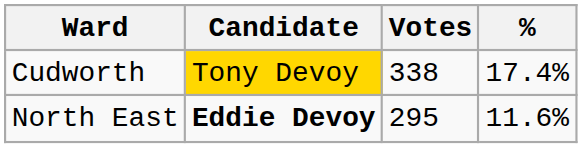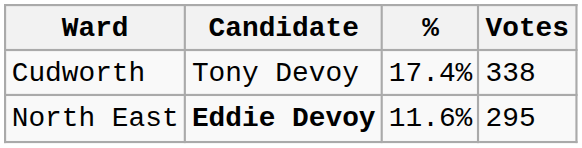columns swapped: Votes <-> %
Cudworth | Candidate: gold background -> no background
